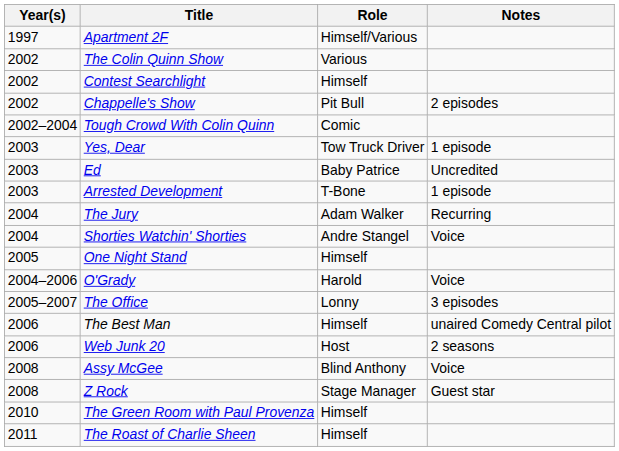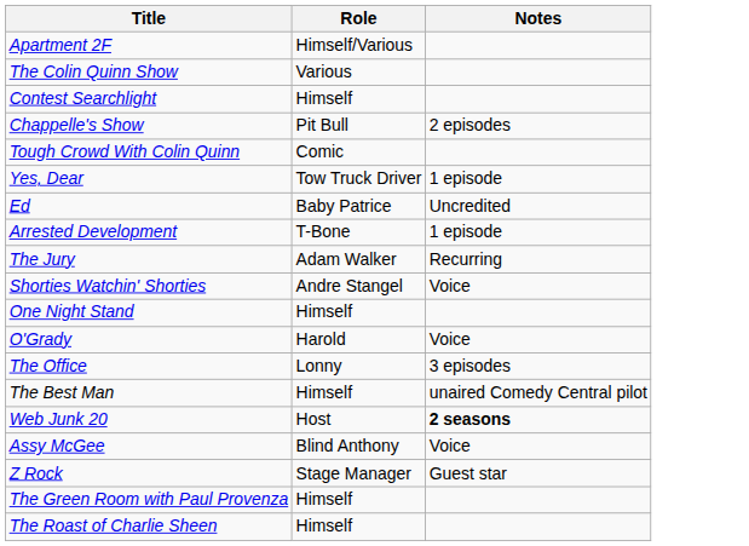- column: Year(s) | 1997 | 2002 | 2002 | 2002 | 2002–2004 | 2003 | 2003 | 2003 | 2004 | 2004 | 2005 | 2004–2006 | 2005–2007 | 2006 | 2006 | 2008 | 2008 | 2010 | 2011
Web Junk 20 | Notes: normal -> bold
